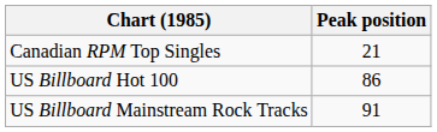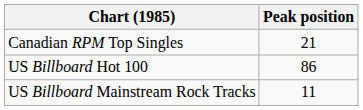US Billboard Mainstream Rock Tracks | Peak position: 91 -> 11
